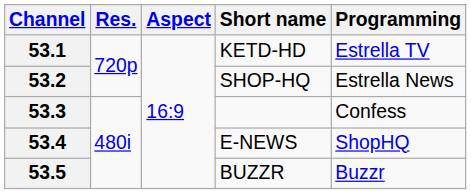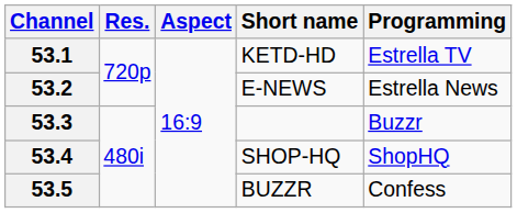53.2 | Short name: SHOP-HQ -> E-NEWS
53.3 | Programming: Confess -> Buzzr
53.4 | Short name: E-NEWS -> SHOP-HQ
53.5 | Programming: Buzzr -> Confess
